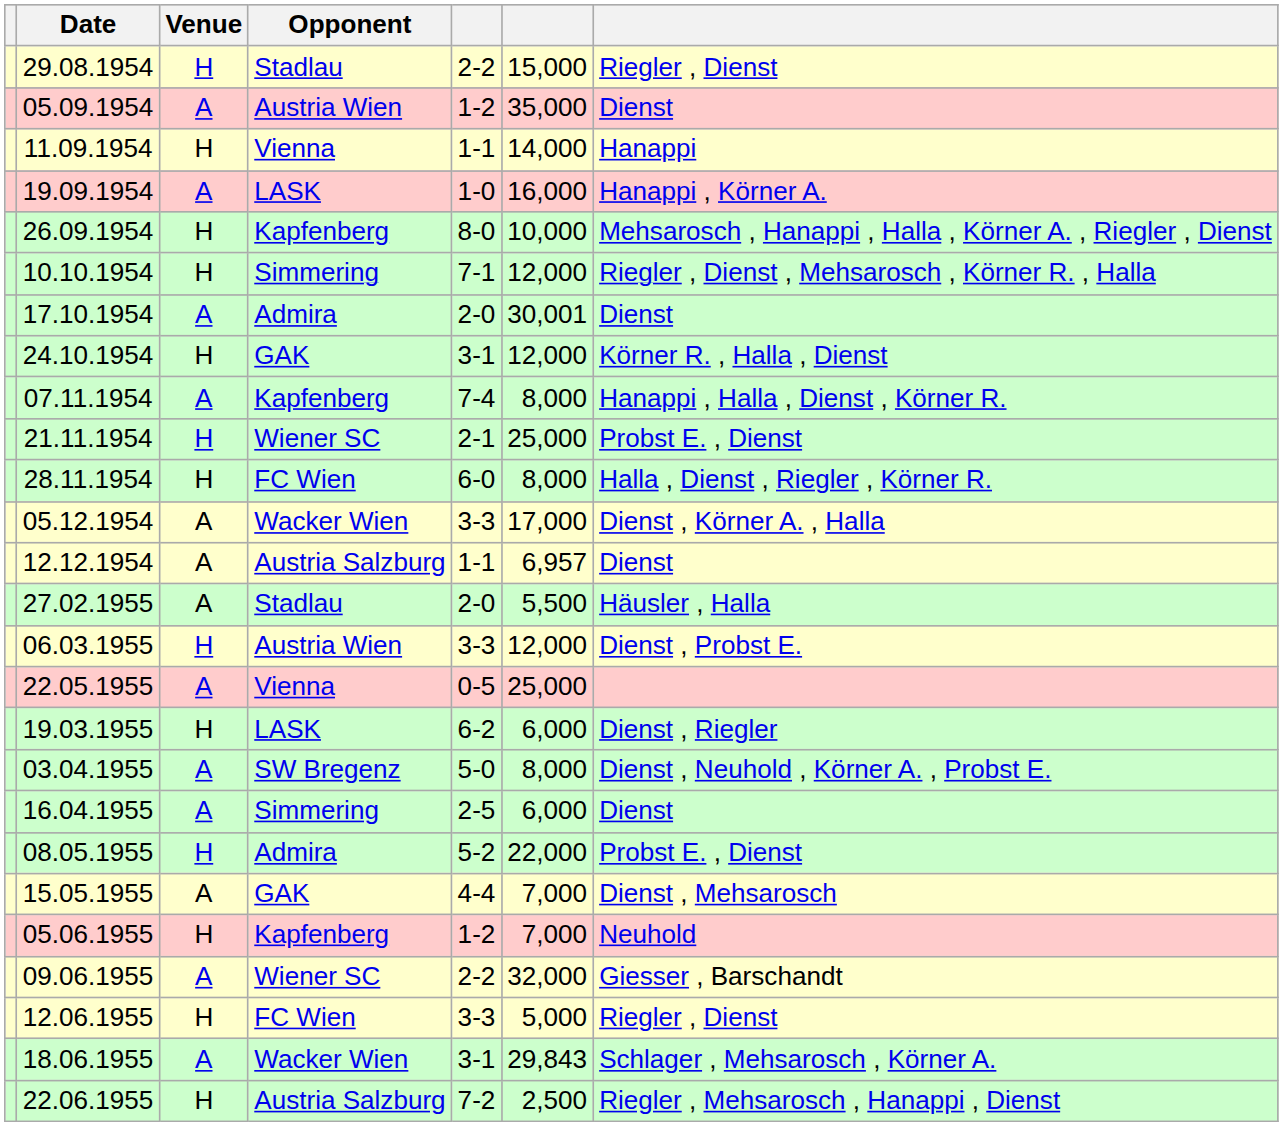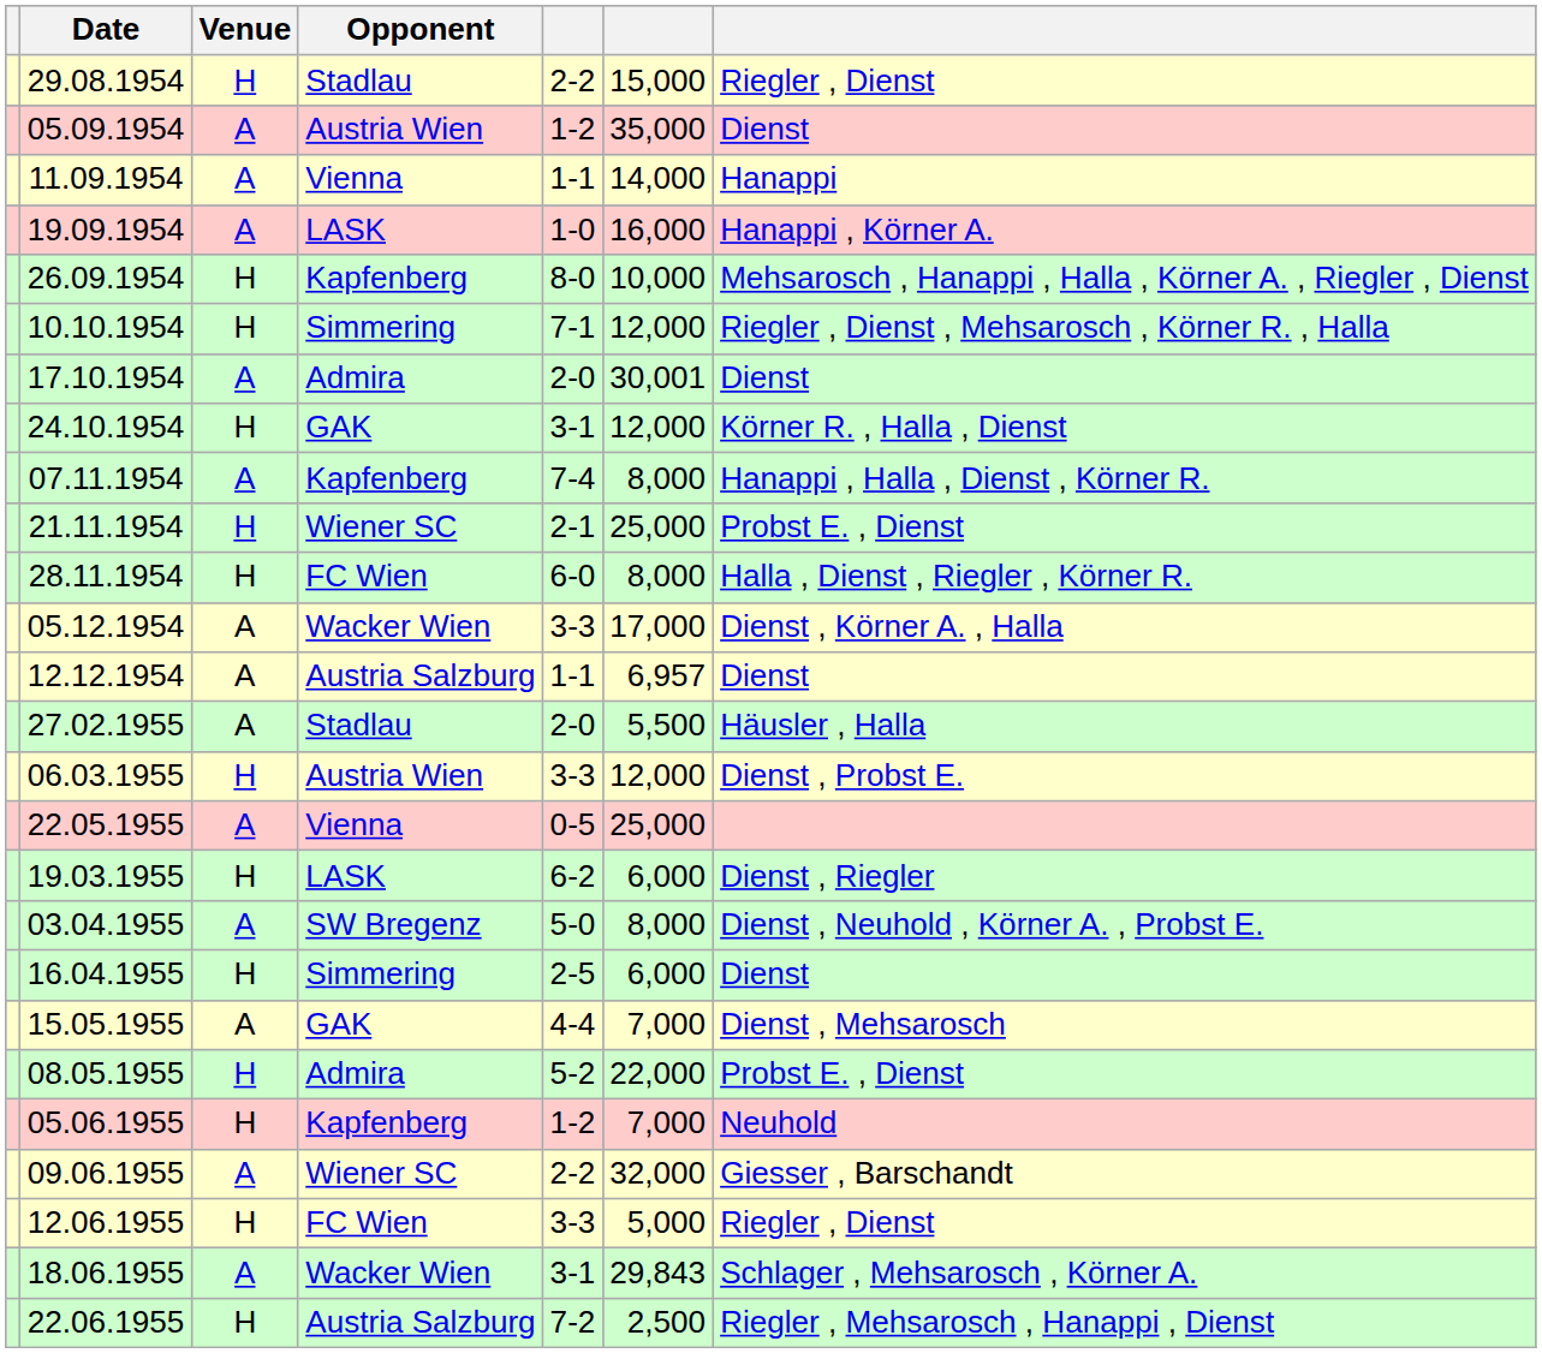11.09.1954 | Venue: H -> A
16.04.1955 | Venue: A -> H
rows swapped: 08.05.1955 <-> 15.05.1955
